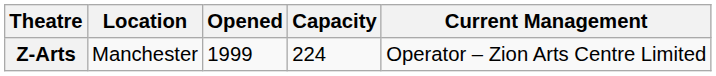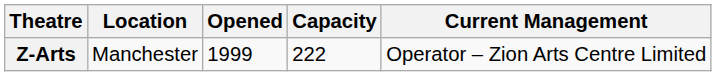Z-Arts | Capacity: 224 -> 222
